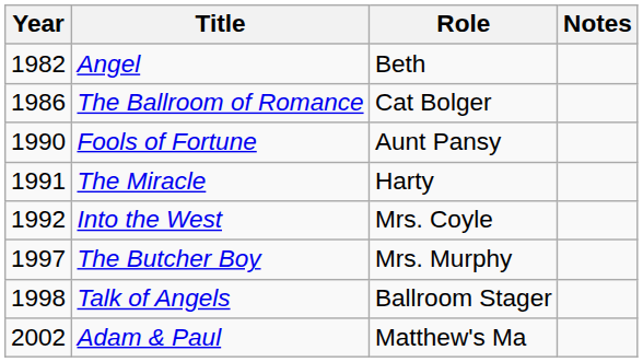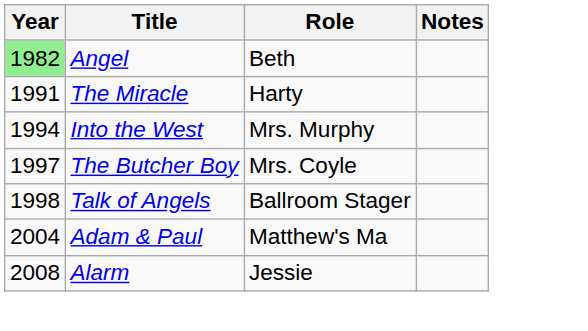Angel | Year: no background -> lightgreen background
- row: 1986 | The Ballroom of Romance | Cat Bolger
- row: 1990 | Fools of Fortune | Aunt Pansy
Into the West | Year: 1992 -> 1994
Into the West | Role: Mrs. Coyle -> Mrs. Murphy
The Butcher Boy | Role: Mrs. Murphy -> Mrs. Coyle
Adam & Paul | Year: 2002 -> 2004
+ row: 2008 | Alarm | Jessie
